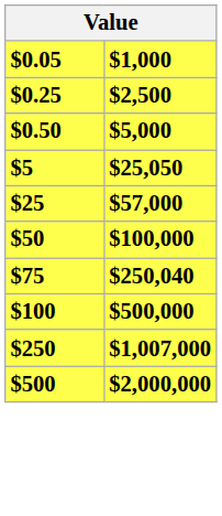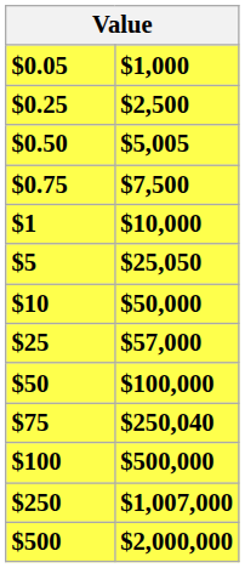$0.50 | $1,000: $5,000 -> $5,005
+ row: $0.75 | $7,500
+ row: $1 | $10,000
+ row: $10 | $50,000
